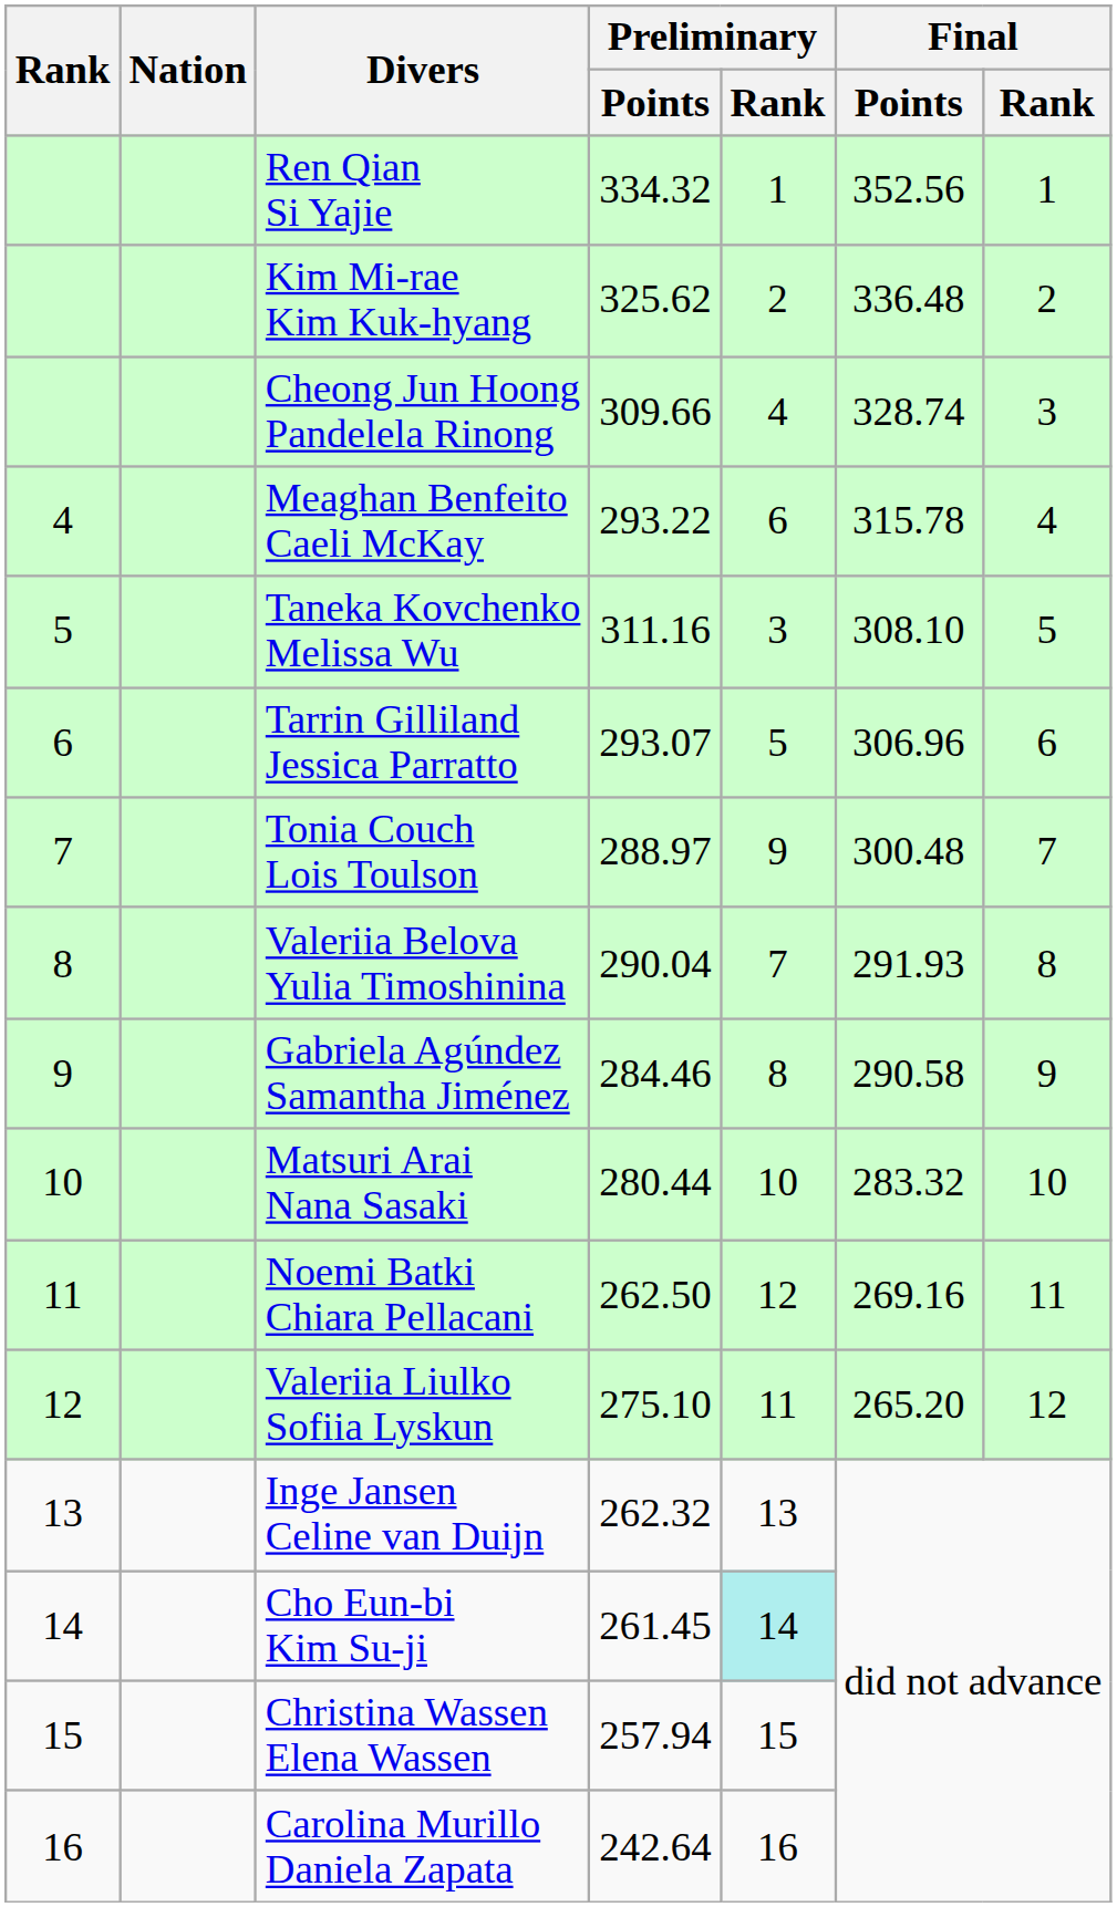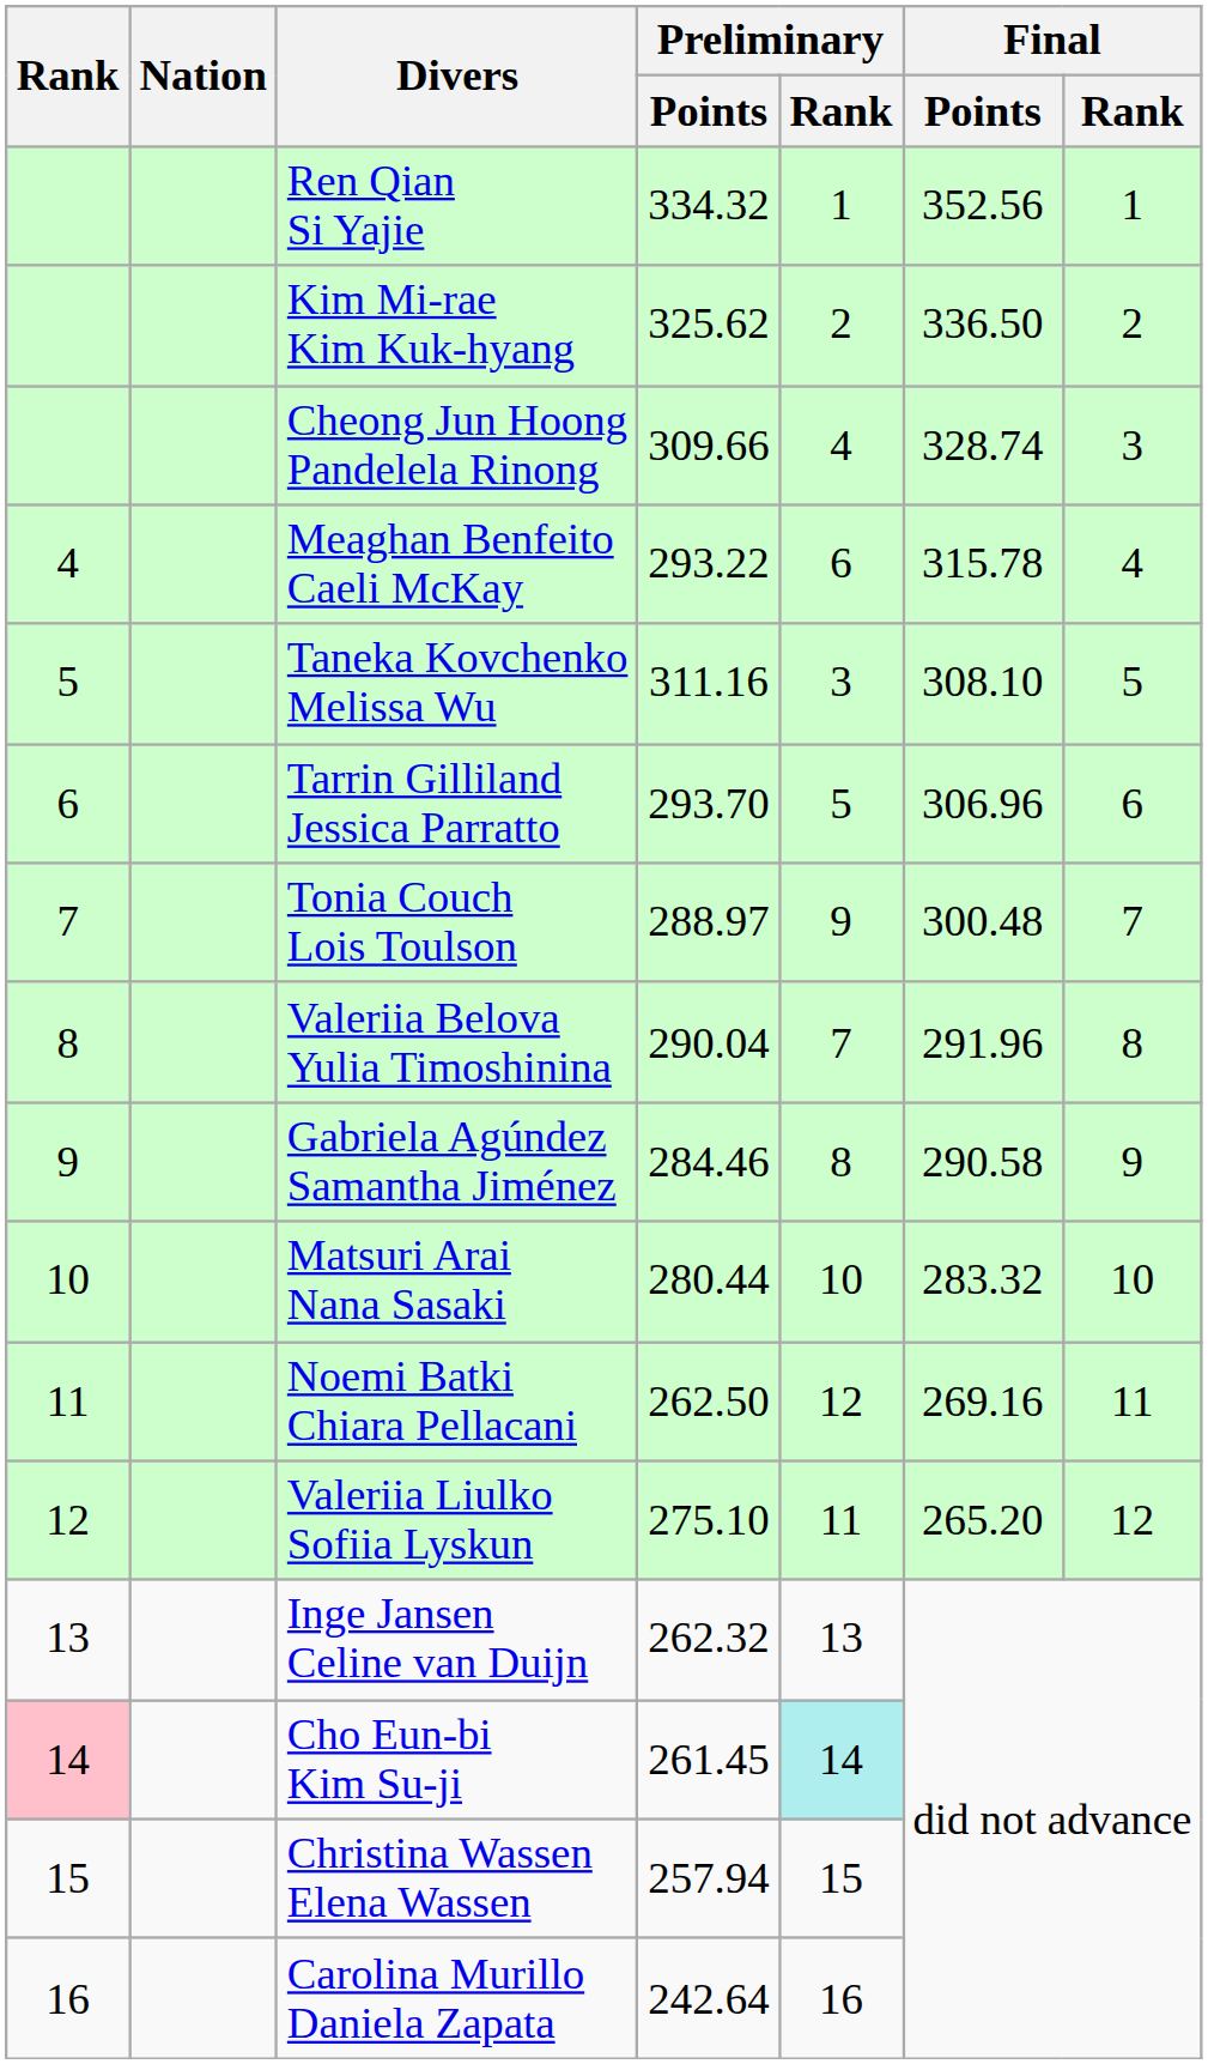Kim Mi-rae Kim Kuk-hyang | Final / Points: 336.48 -> 336.50
Tarrin Gilliland Jessica Parratto | Preliminary / Points: 293.07 -> 293.70
Valeriia Belova Yulia Timoshinina | Final / Points: 291.93 -> 291.96
Cho Eun-bi Kim Su-ji | Rank: no background -> pink background
